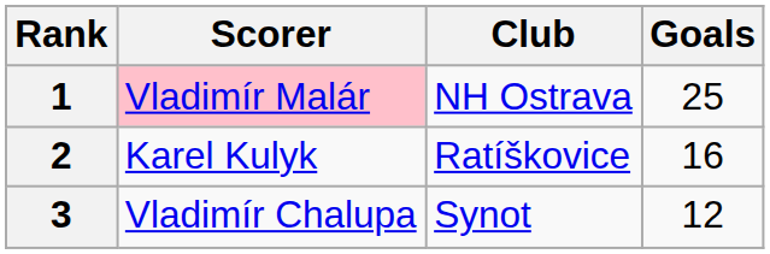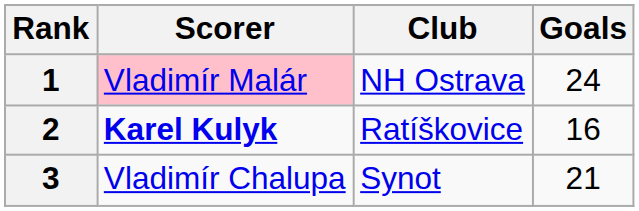1 | Goals: 25 -> 24
2 | Scorer: normal -> bold
3 | Goals: 12 -> 21
